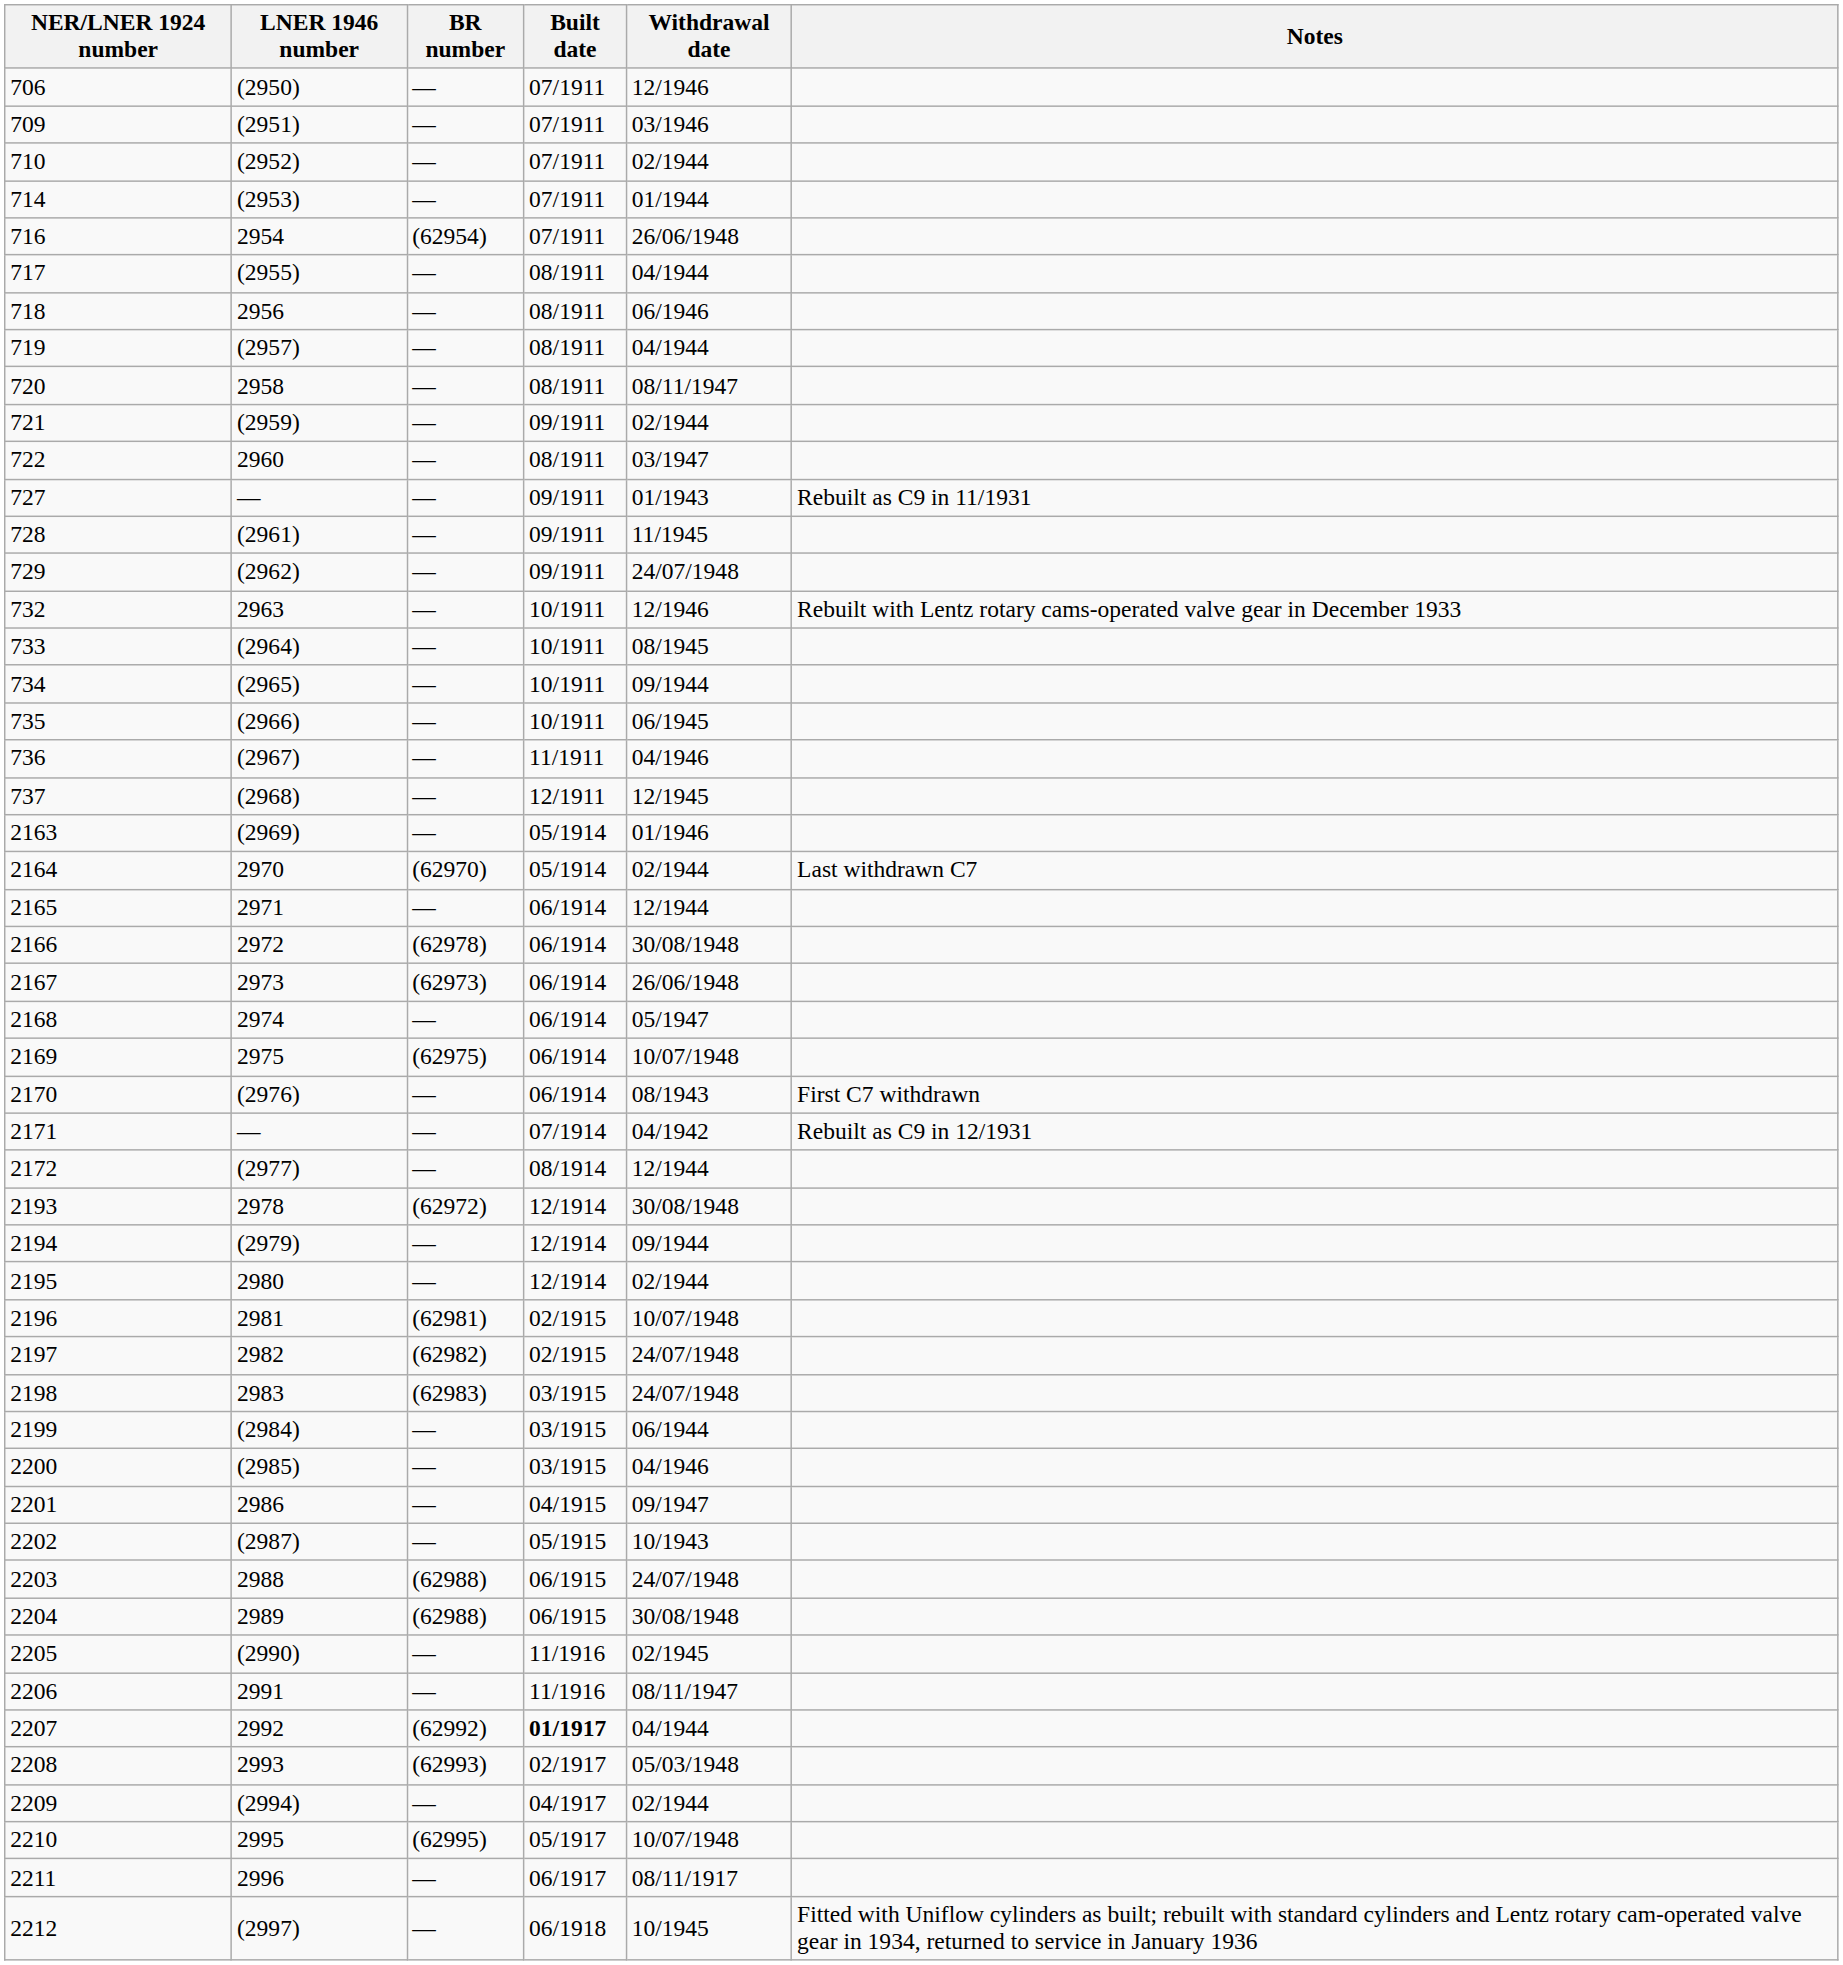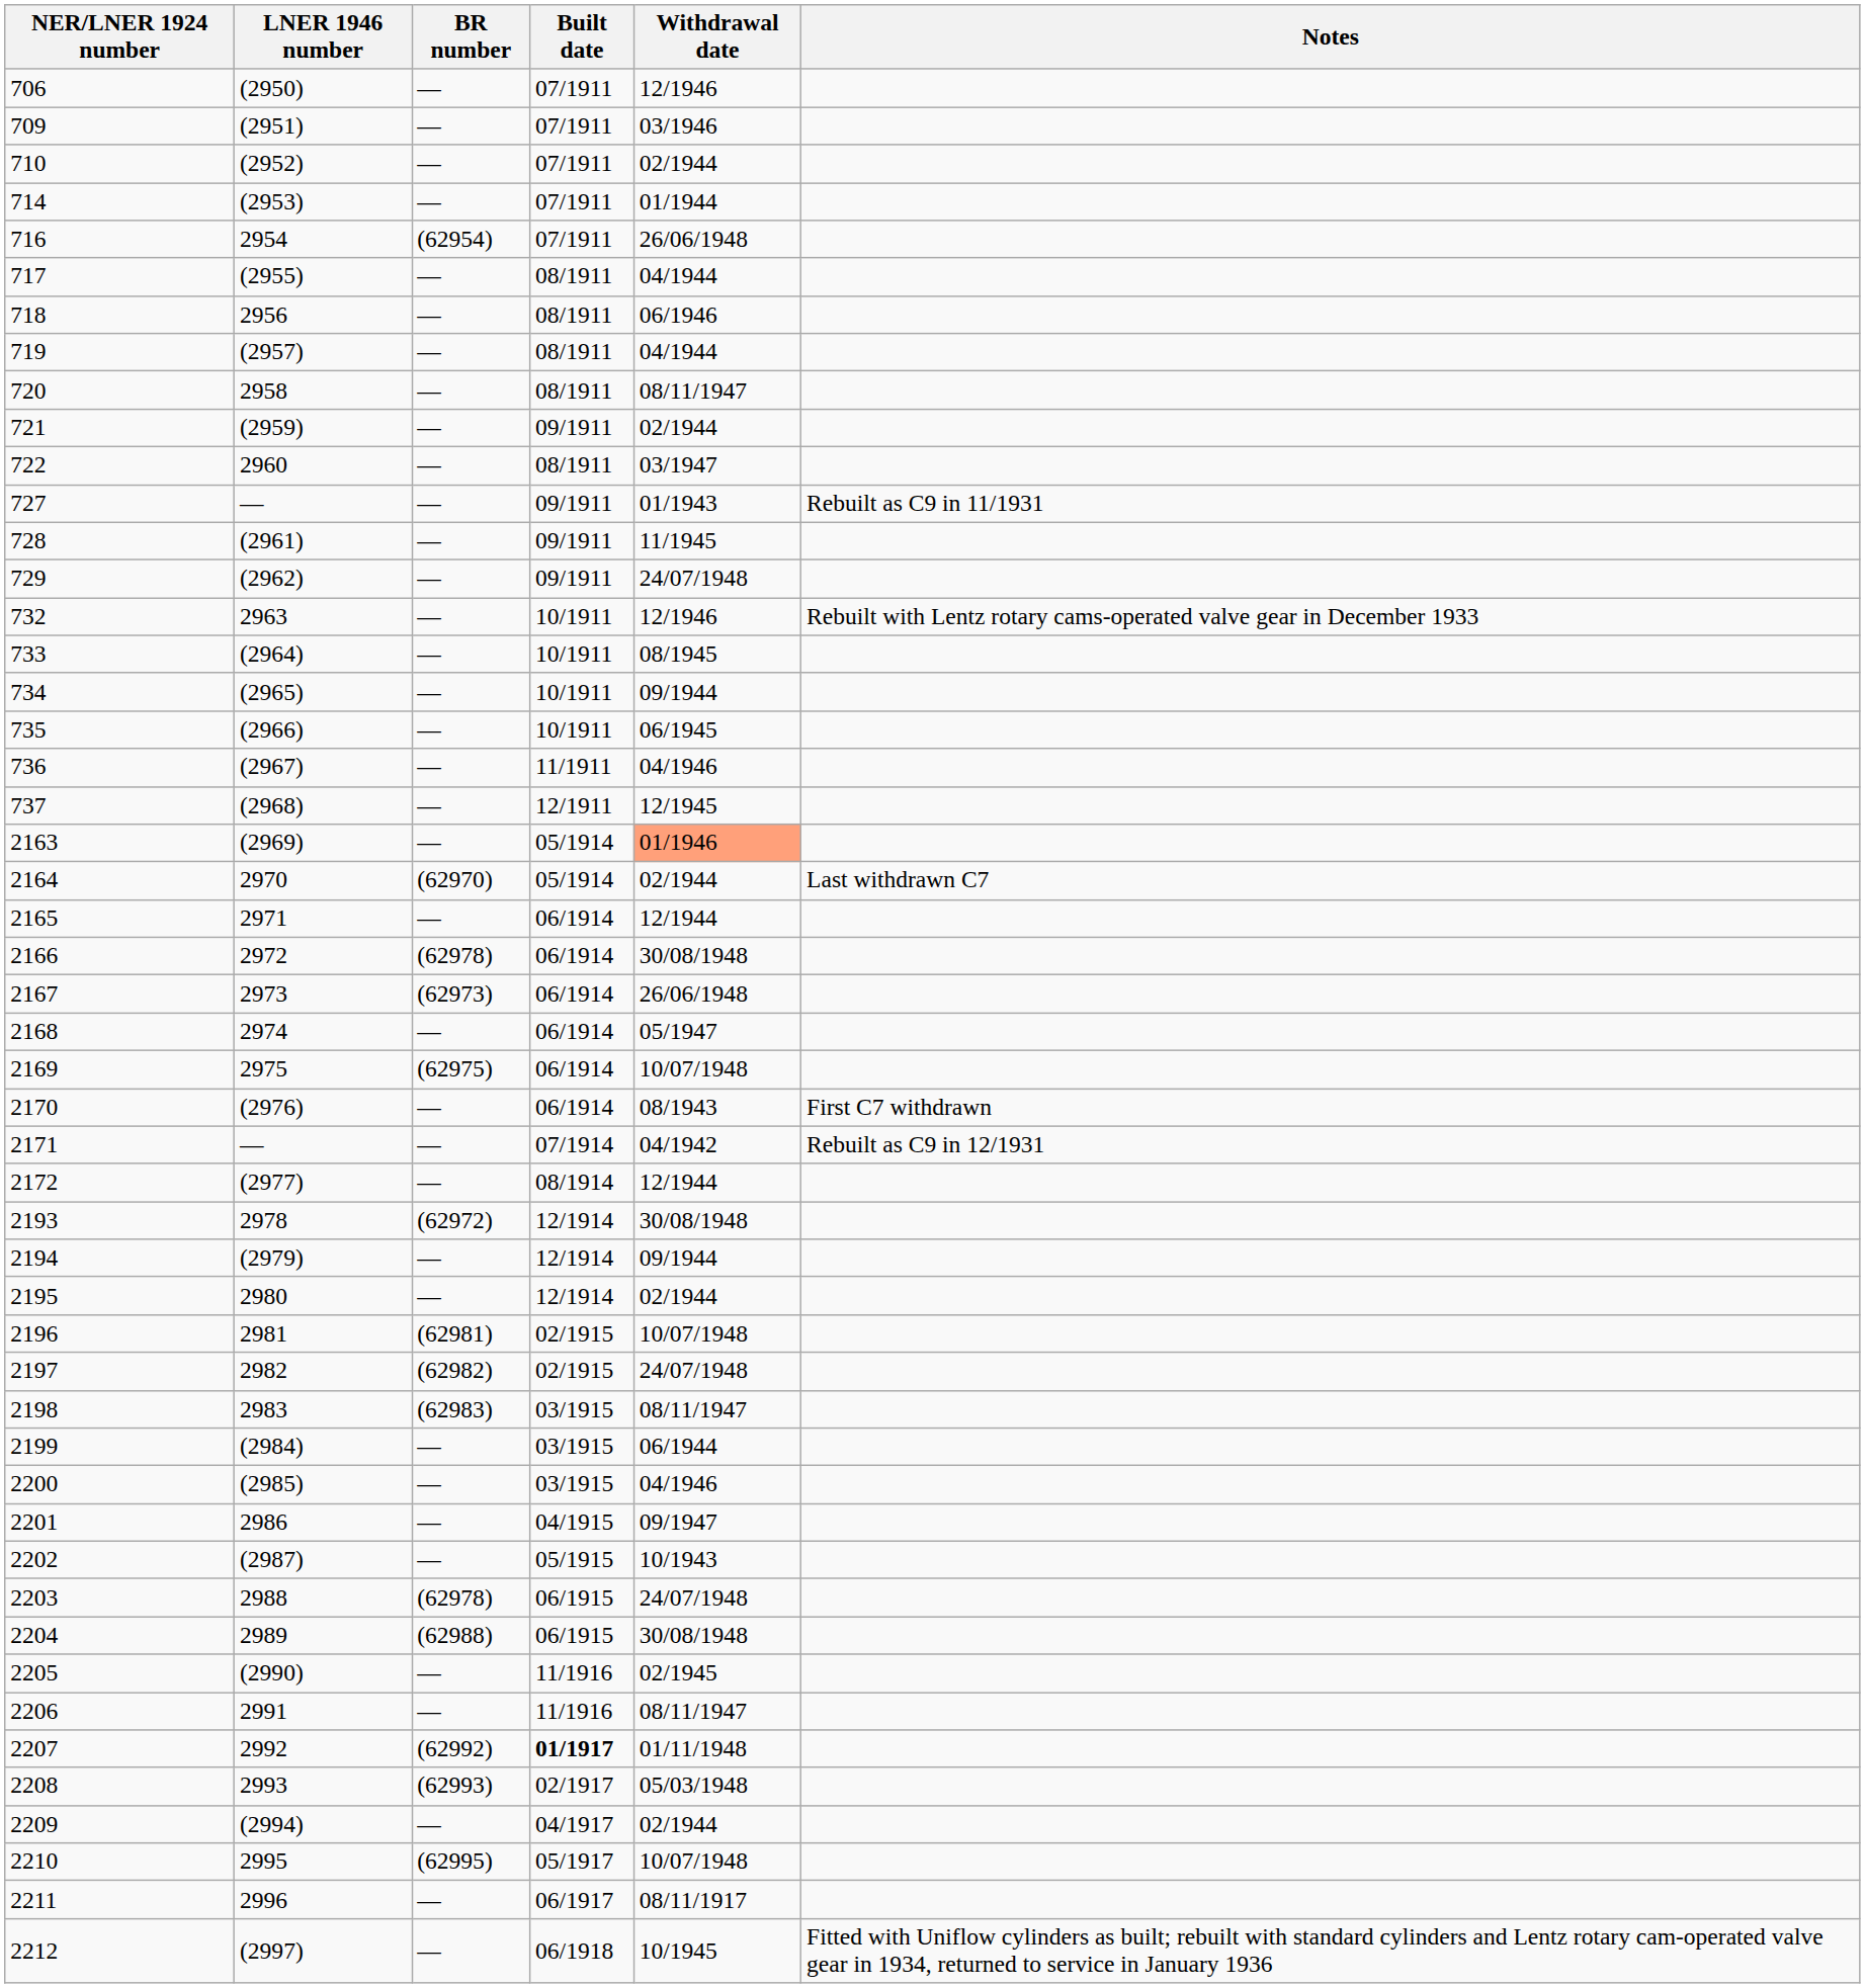2163 | Withdrawal date: no background -> lightsalmon background
2198 | Withdrawal date: 24/07/1948 -> 08/11/1947
2203 | BR number: (62988) -> (62978)
2207 | Withdrawal date: 04/1944 -> 01/11/1948
